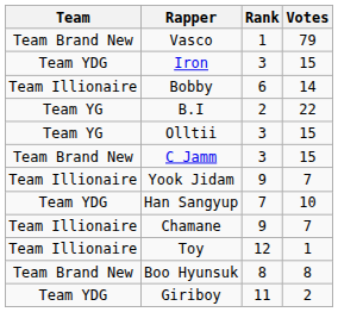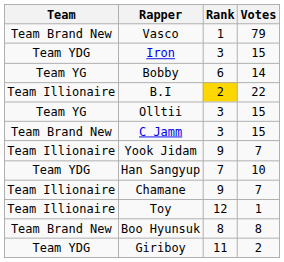Bobby | Team: Team Illionaire -> Team YG
B.I | Team: Team YG -> Team Illionaire
B.I | Rank: no background -> gold background
